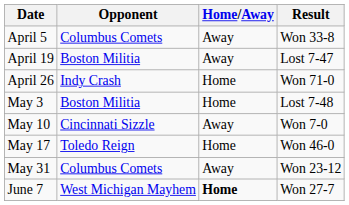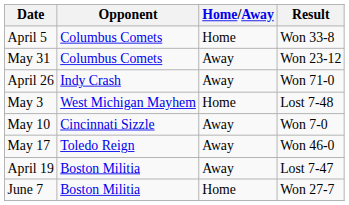April 5 | Home/Away: Away -> Home
rows swapped: April 19 <-> May 31
April 26 | Home/Away: Home -> Away
May 3 | Opponent: Boston Militia -> West Michigan Mayhem
May 17 | Home/Away: Home -> Away
June 7 | Opponent: West Michigan Mayhem -> Boston Militia
June 7 | Home/Away: bold -> normal
